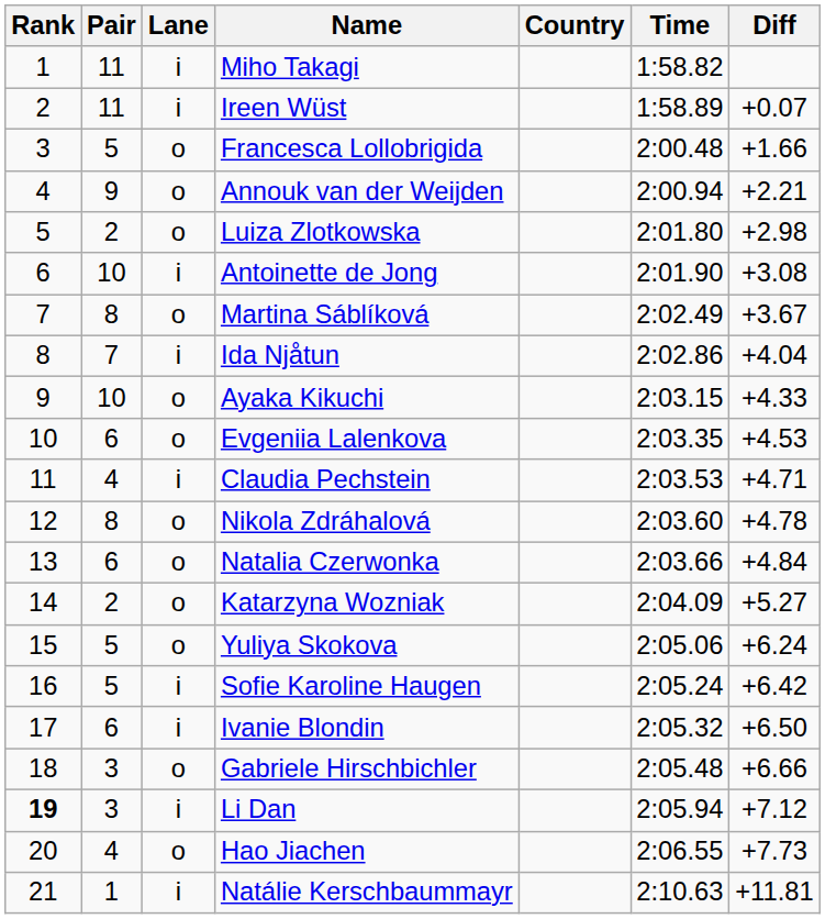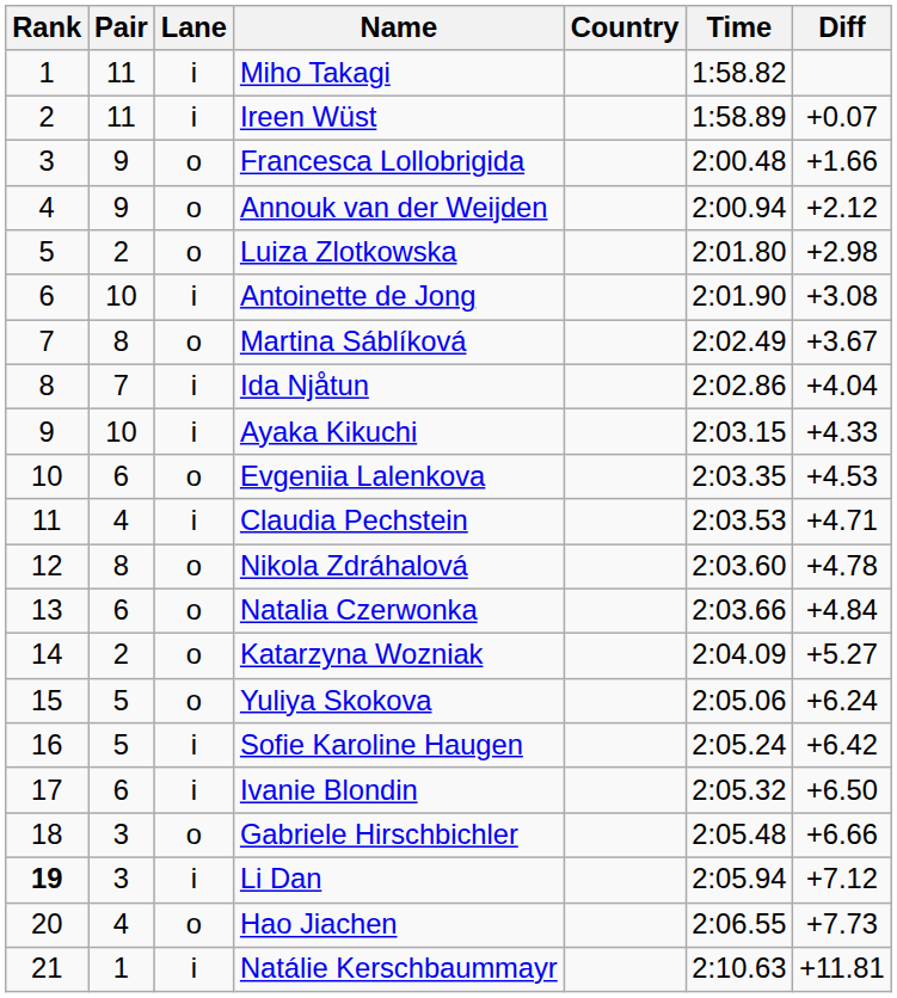Francesca Lollobrigida | Pair: 5 -> 9
Annouk van der Weijden | Diff: +2.21 -> +2.12
Ayaka Kikuchi | Lane: o -> i
